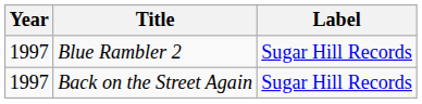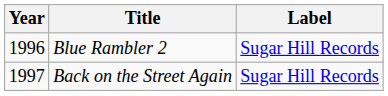Blue Rambler 2 | Year: 1997 -> 1996
